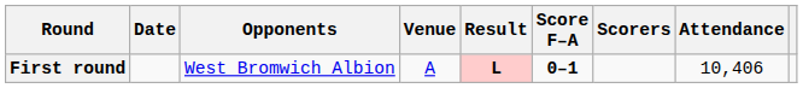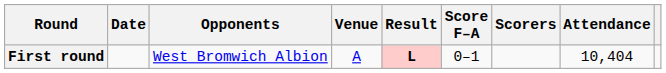First round | Score F–A: bold -> normal
First round | Attendance: 10,406 -> 10,404
